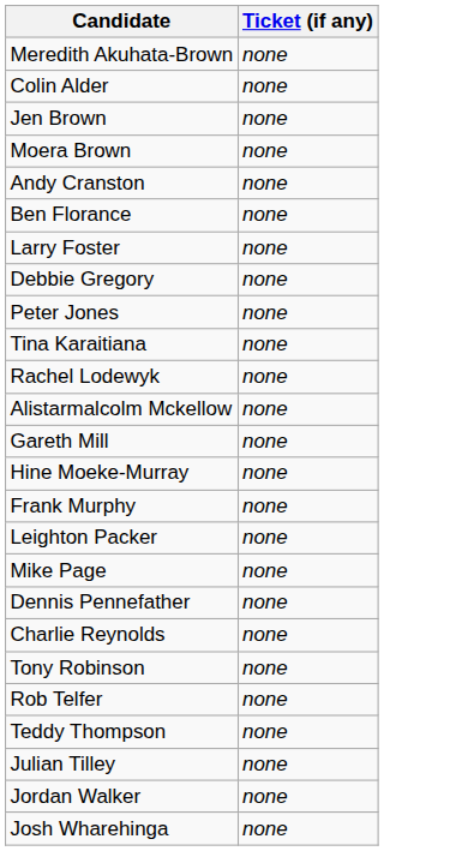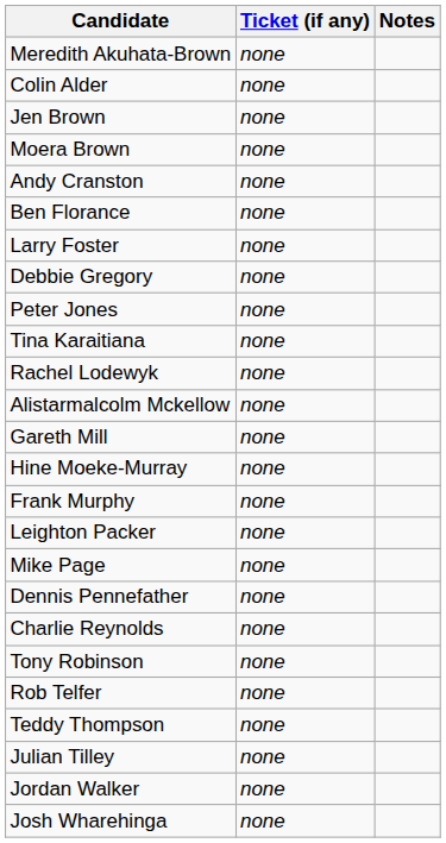+ column: Notes
